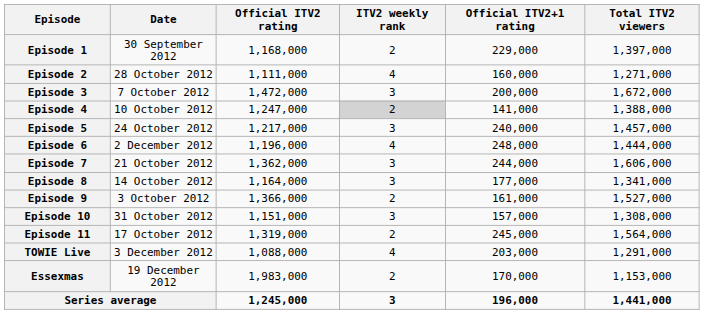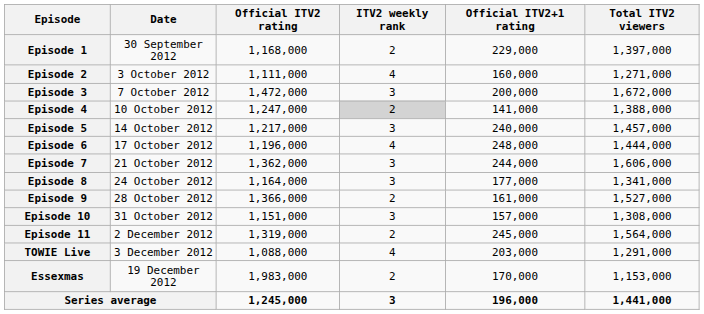Episode 2 | Date: 28 October 2012 -> 3 October 2012
Episode 5 | Date: 24 October 2012 -> 14 October 2012
Episode 6 | Date: 2 December 2012 -> 17 October 2012
Episode 8 | Date: 14 October 2012 -> 24 October 2012
Episode 9 | Date: 3 October 2012 -> 28 October 2012
Episode 11 | Date: 17 October 2012 -> 2 December 2012
